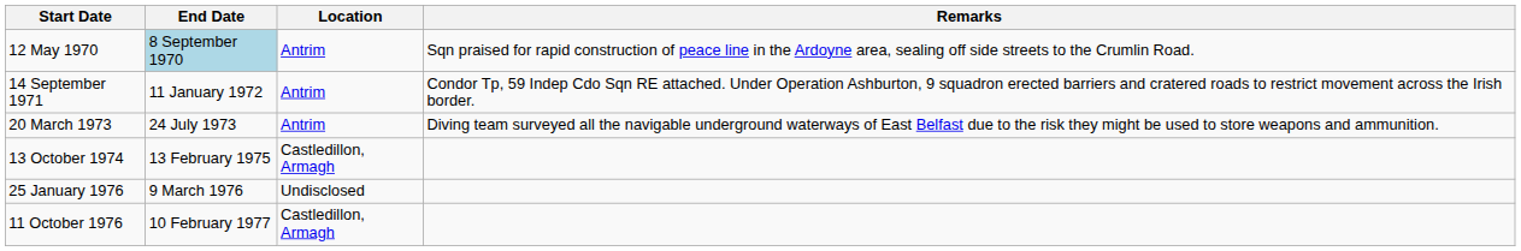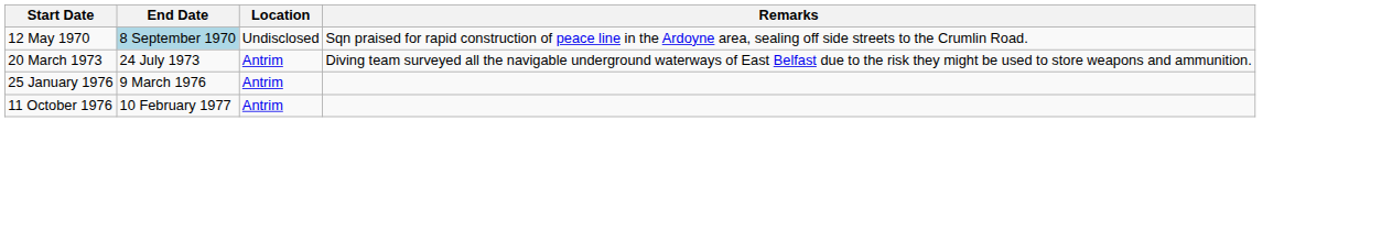12 May 1970 | Location: Antrim -> Undisclosed
- row: 14 September 1971 | 11 January 1972 | Antrim | Condor Tp, 59 Indep Cdo Sqn RE attached. Under Operation Ashburton, 9 squadron erected barriers and cratered roads to restrict movement across the Irish border.
- row: 13 October 1974 | 13 February 1975 | Castledillon, Armagh
25 January 1976 | Location: Undisclosed -> Antrim
11 October 1976 | Location: Castledillon, Armagh -> Antrim
